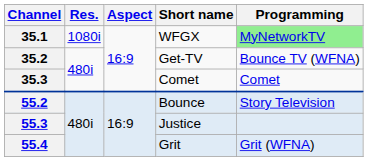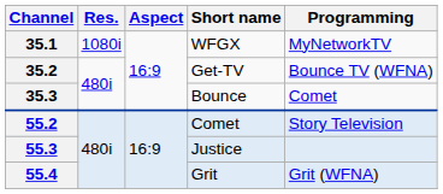35.1 | Programming: lightgreen background -> no background
35.3 | Short name: Comet -> Bounce
55.2 | Short name: Bounce -> Comet
